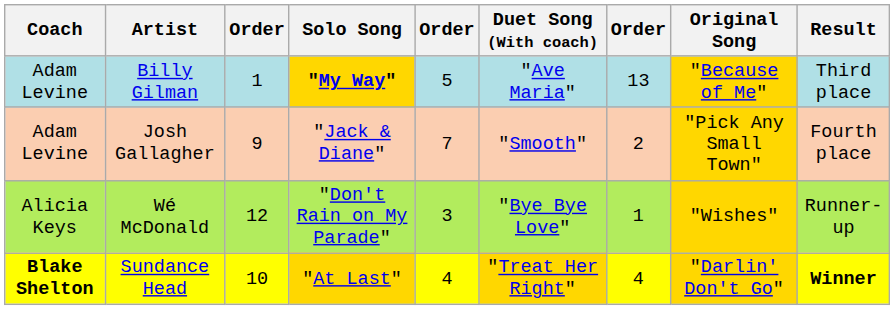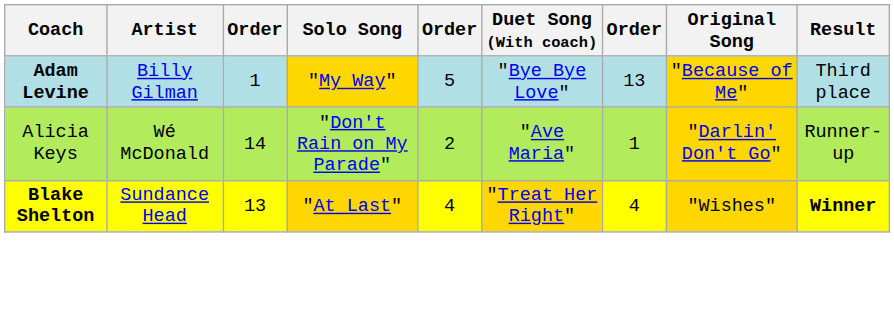Billy Gilman | Coach: normal -> bold
Billy Gilman | Solo Song: bold -> normal
Billy Gilman | Duet Song (With coach): "Ave Maria" -> "Bye Bye Love"
- row: Adam Levine | Josh Gallagher | 9 | "Jack & Diane" | 7 | "Smooth" | 2 | "Pick Any Small Town" | Fourth place
Wé McDonald | column 3: 12 -> 14
Wé McDonald | column 5: 3 -> 2
Wé McDonald | Duet Song (With coach): "Bye Bye Love" -> "Ave Maria"
Wé McDonald | Original Song: "Wishes" -> "Darlin' Don't Go"
Sundance Head | column 3: 10 -> 13
Sundance Head | Original Song: "Darlin' Don't Go" -> "Wishes"
